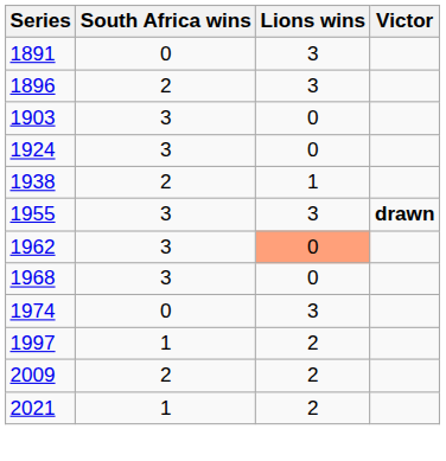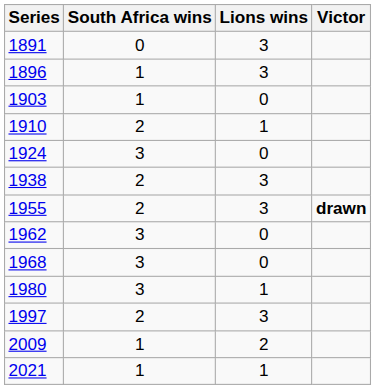1896 | South Africa wins: 2 -> 1
1903 | South Africa wins: 3 -> 1
+ row: 1910 | 2 | 1
1938 | Lions wins: 1 -> 3
1955 | South Africa wins: 3 -> 2
1962 | Lions wins: lightsalmon background -> no background
- row: 1974 | 0 | 3
+ row: 1980 | 3 | 1
1997 | South Africa wins: 1 -> 2
1997 | Lions wins: 2 -> 3
2009 | South Africa wins: 2 -> 1
2021 | Lions wins: 2 -> 1
